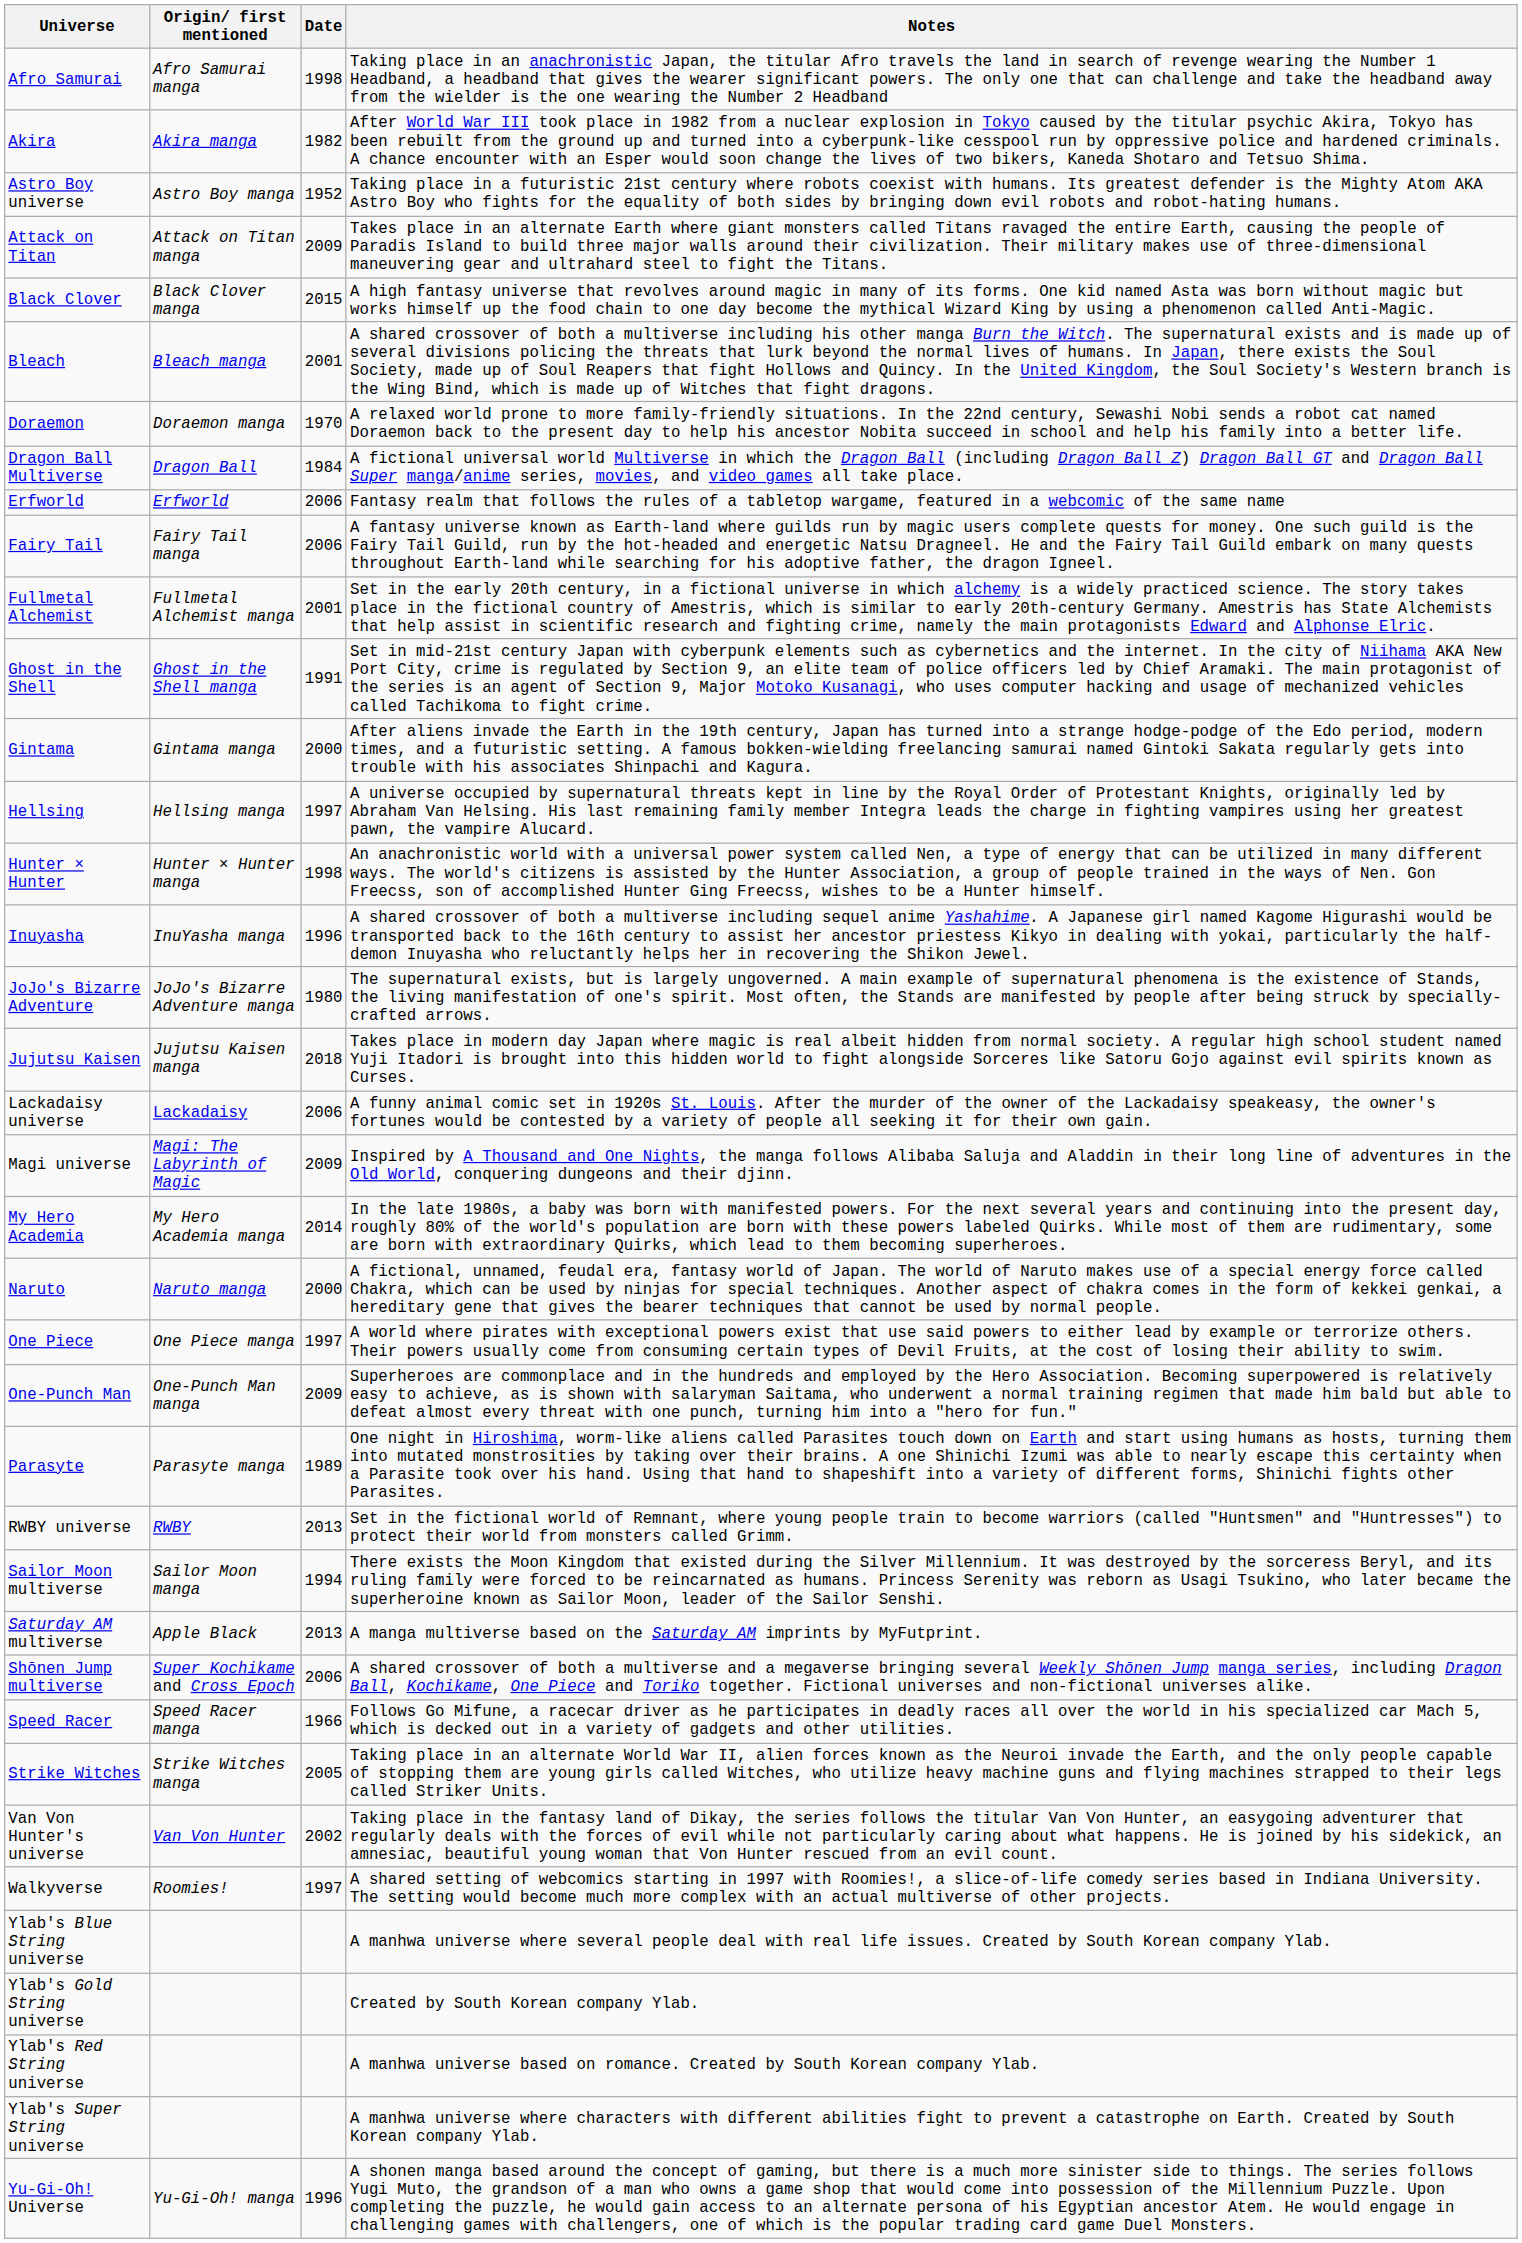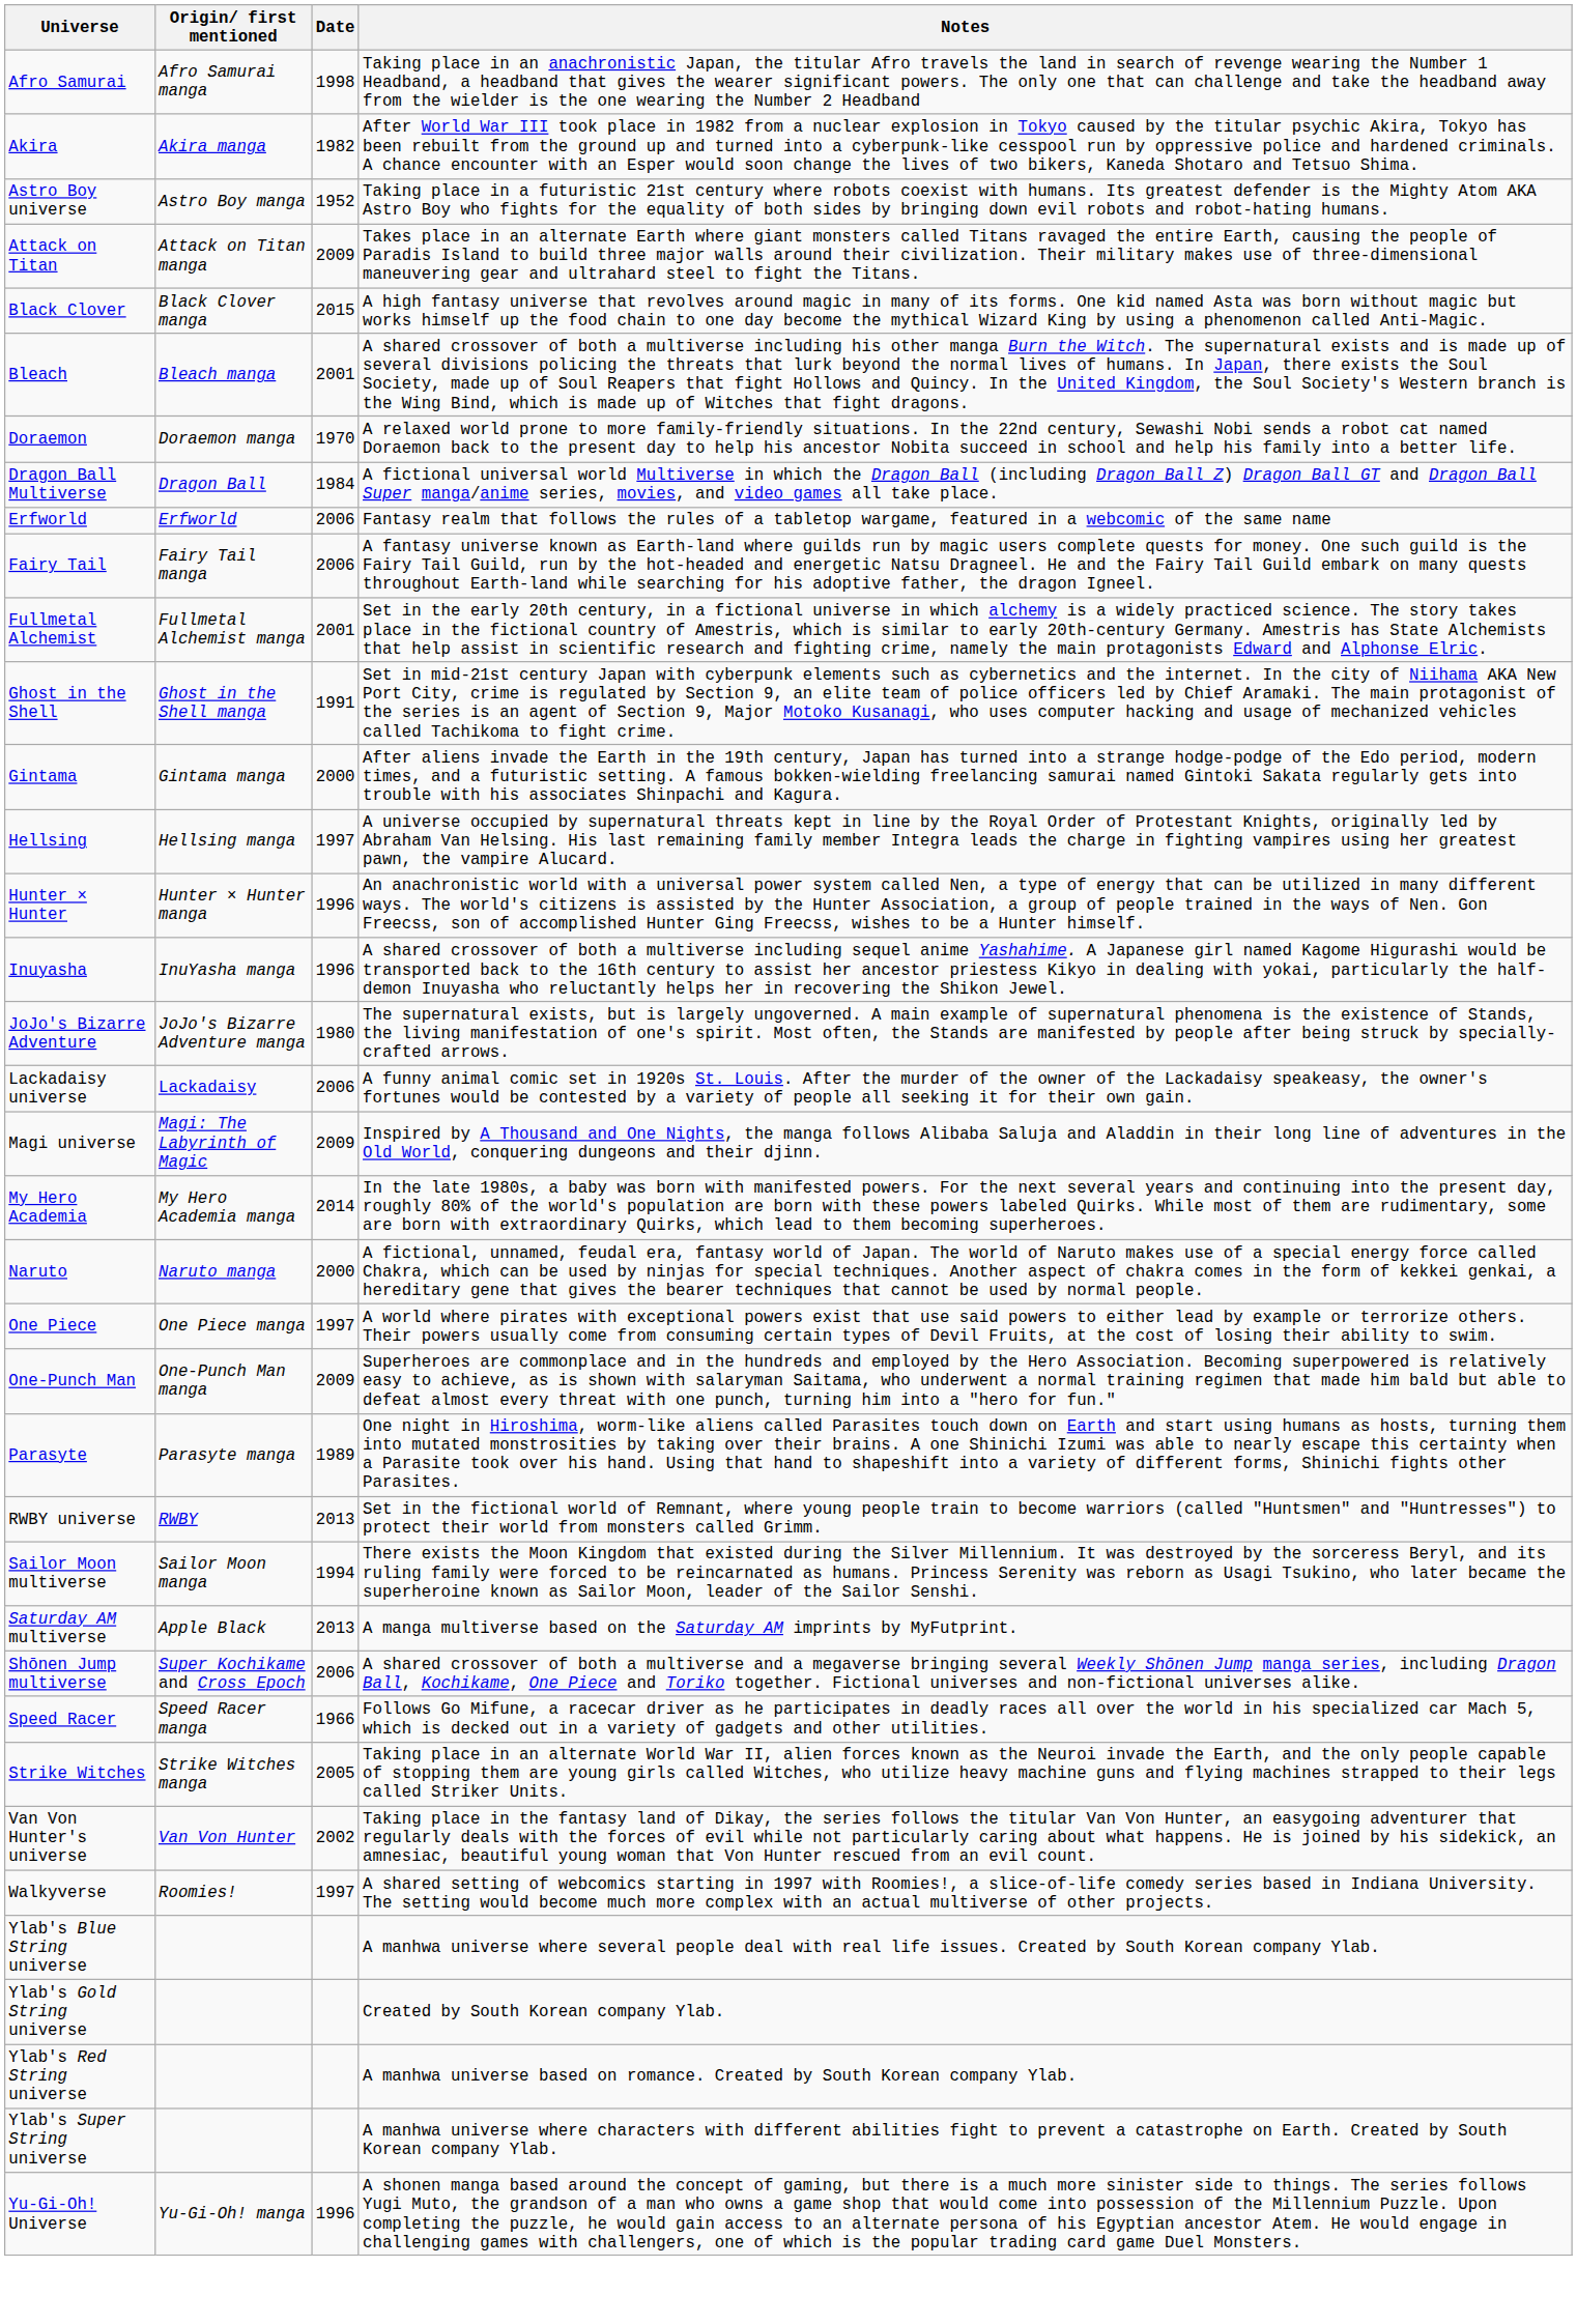Hunter × Hunter | Date: 1998 -> 1996
- row: Jujutsu Kaisen | Jujutsu Kaisen manga | 2018 | Takes place in modern day Japan where magic is real albeit hidden from normal society. A regular high school student named Yuji Itadori is brought into this hidden world to fight alongside Sorceres like Satoru Gojo against evil spirits known as Curses.
